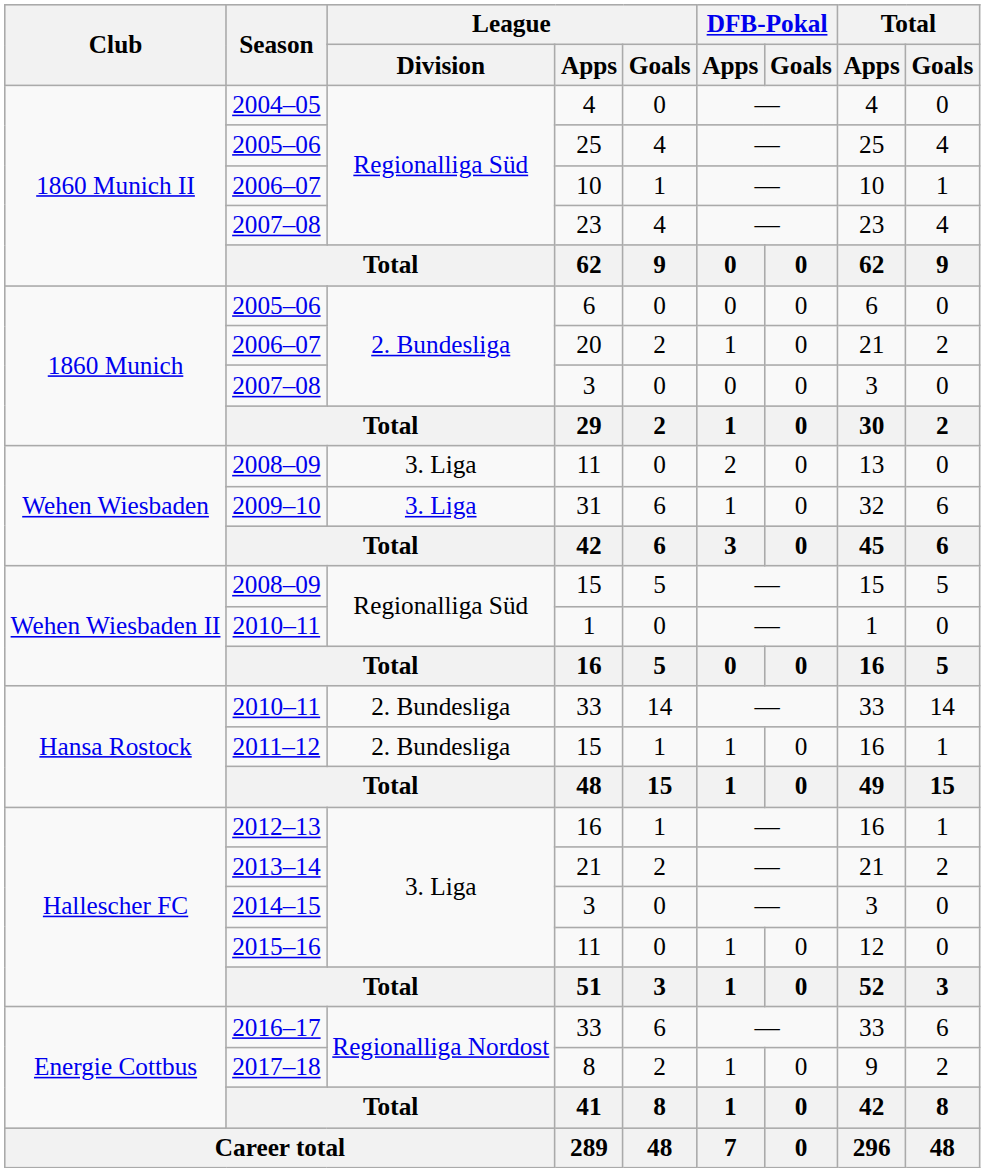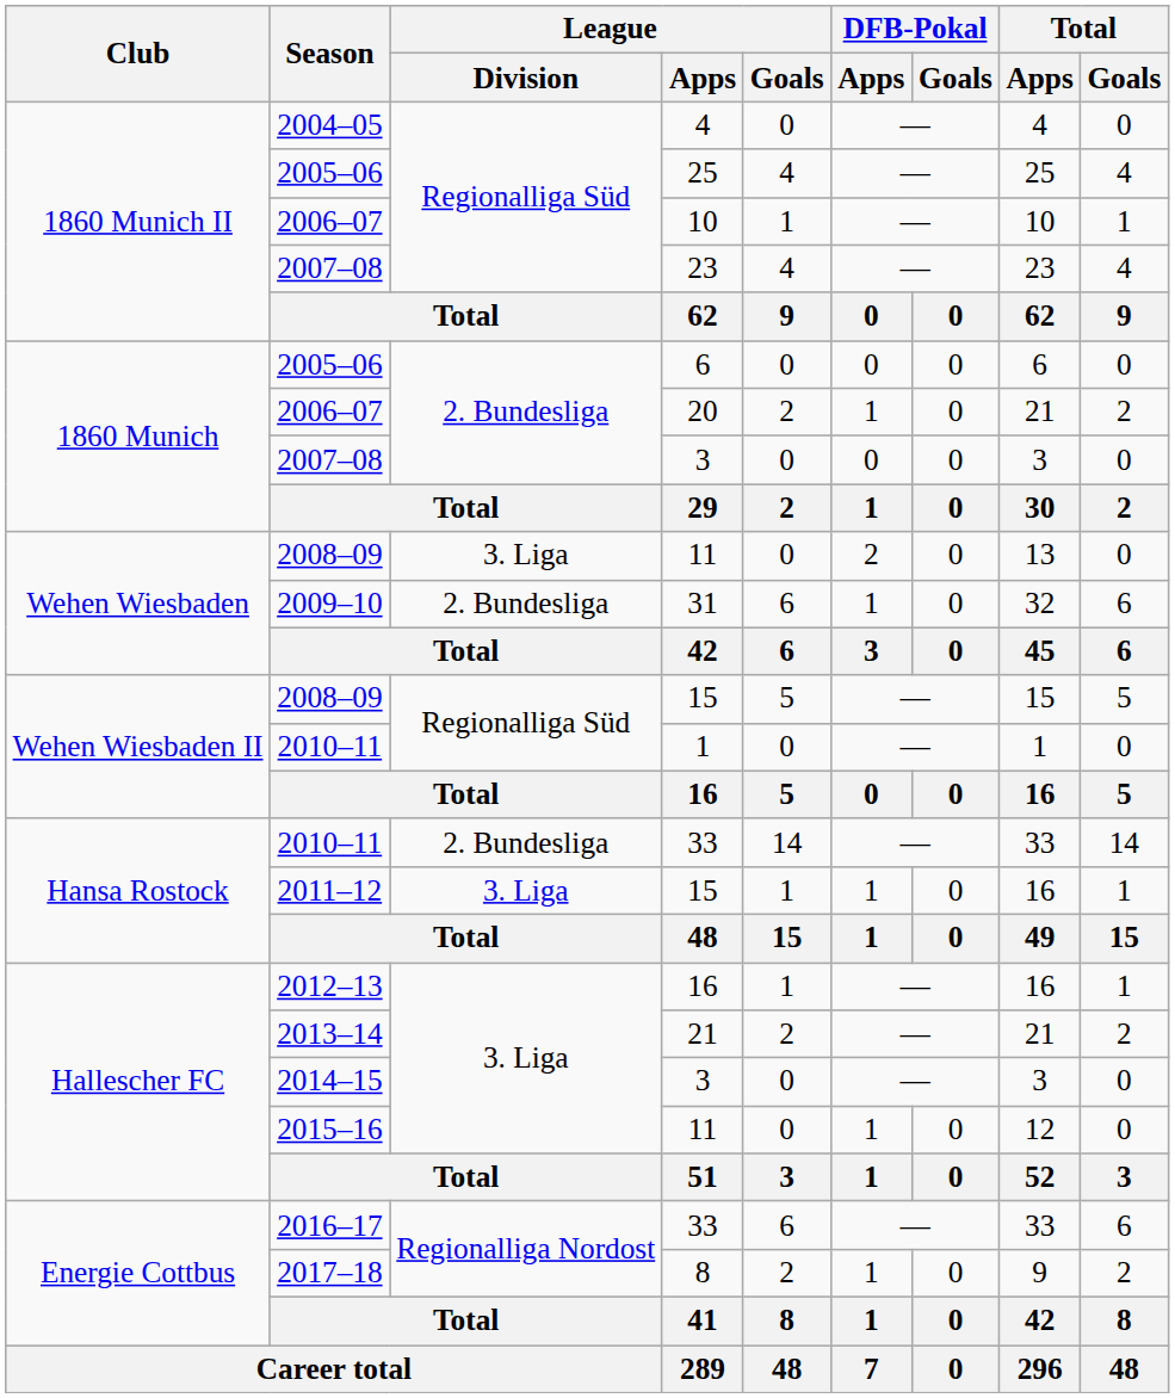31 | League / Division: 3. Liga -> 2. Bundesliga
2011–12 / 15 | League / Division: 2. Bundesliga -> 3. Liga
